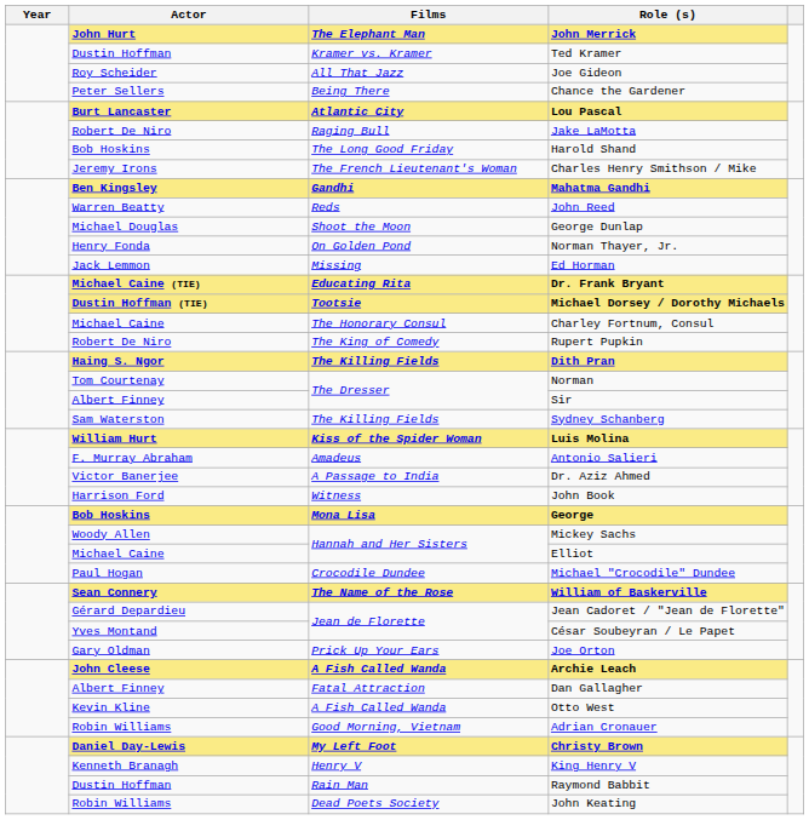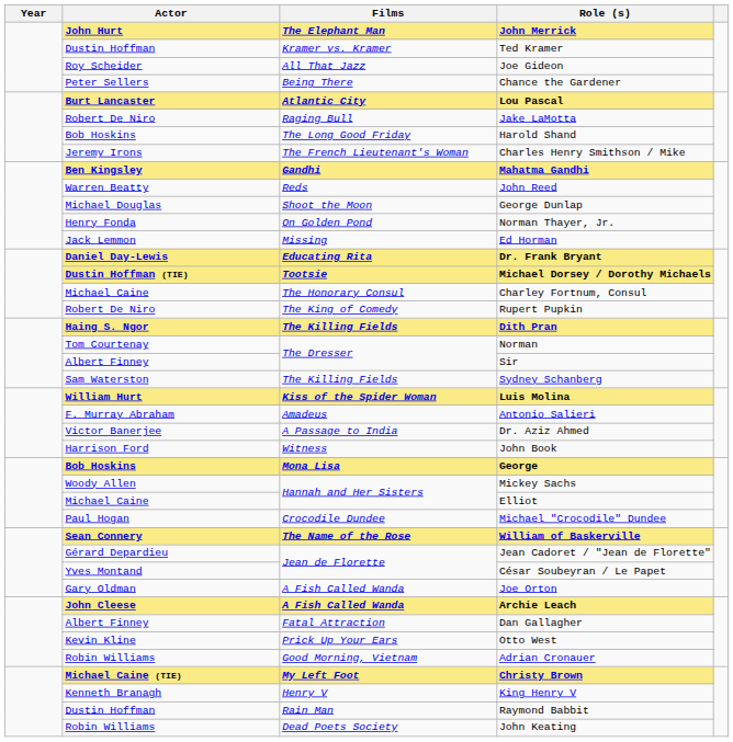Dr. Frank Bryant | Actor: Michael Caine (TIE) -> Daniel Day-Lewis
Joe Orton | Films: Prick Up Your Ears -> A Fish Called Wanda
Otto West | Films: A Fish Called Wanda -> Prick Up Your Ears
Christy Brown | Actor: Daniel Day-Lewis -> Michael Caine (TIE)
